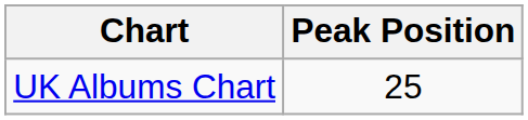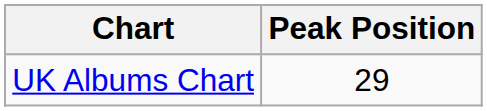UK Albums Chart | Peak Position: 25 -> 29
